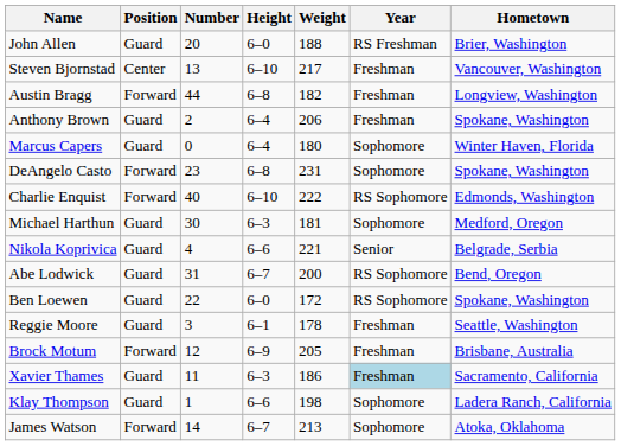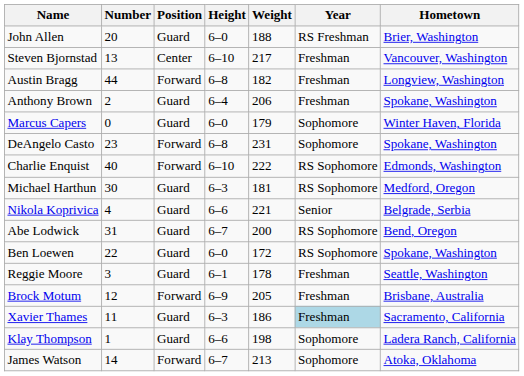columns swapped: Number <-> Position
Marcus Capers | Height: 6–4 -> 6–0
Marcus Capers | Weight: 180 -> 179
Michael Harthun | Year: Sophomore -> RS Sophomore
